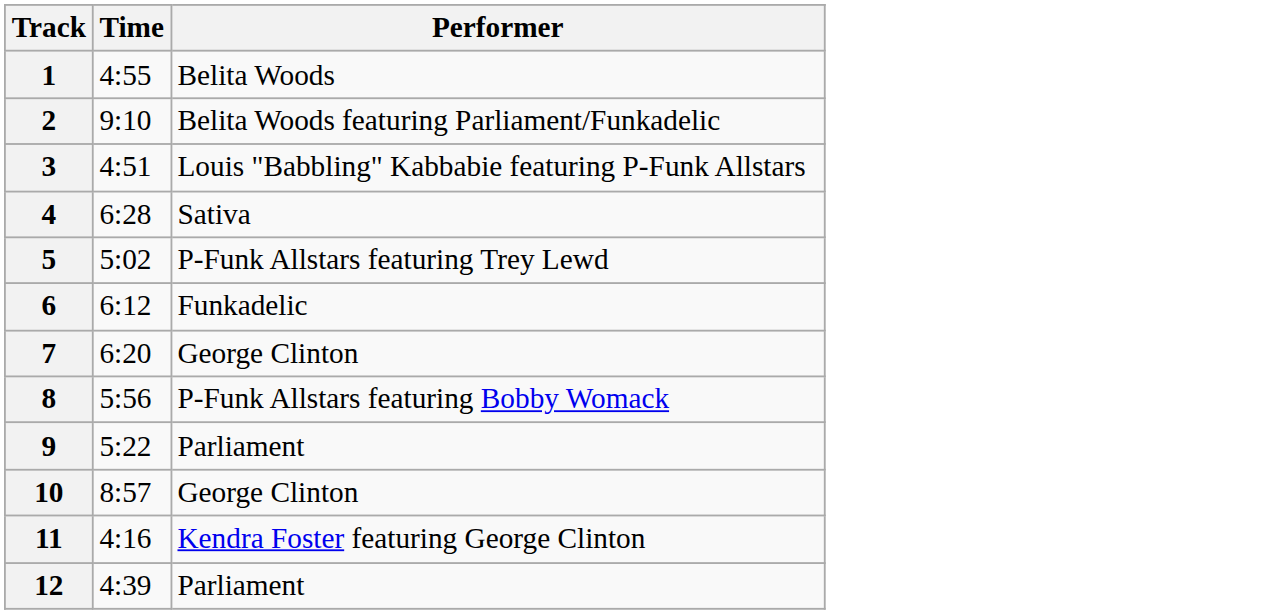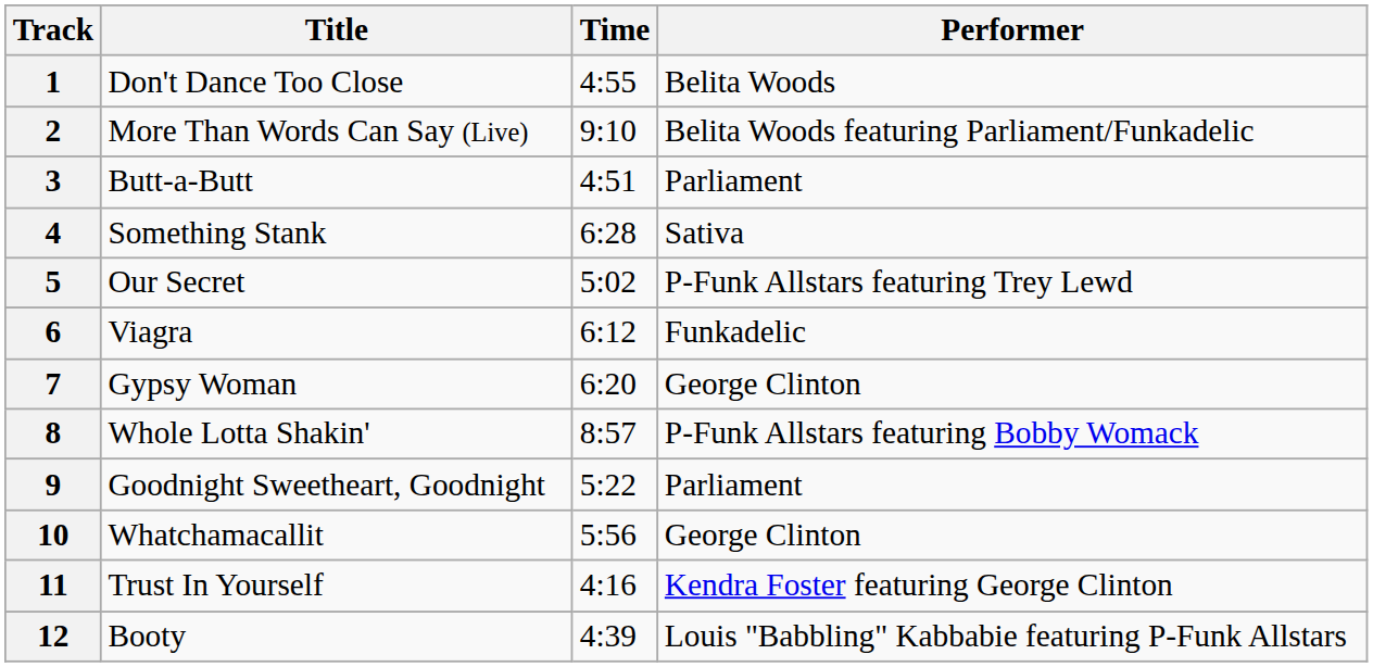+ column: Title | Don't Dance Too Close | More Than Words Can Say (Live) | Butt-a-Butt | Something Stank | Our Secret | Viagra | Gypsy Woman | Whole Lotta Shakin' | Goodnight Sweetheart, Goodnight | Whatchamacallit | Trust In Yourself | Booty
3 | Performer: Louis "Babbling" Kabbabie featuring P-Funk Allstars -> Parliament
8 | Time: 5:56 -> 8:57
10 | Time: 8:57 -> 5:56
12 | Performer: Parliament -> Louis "Babbling" Kabbabie featuring P-Funk Allstars
